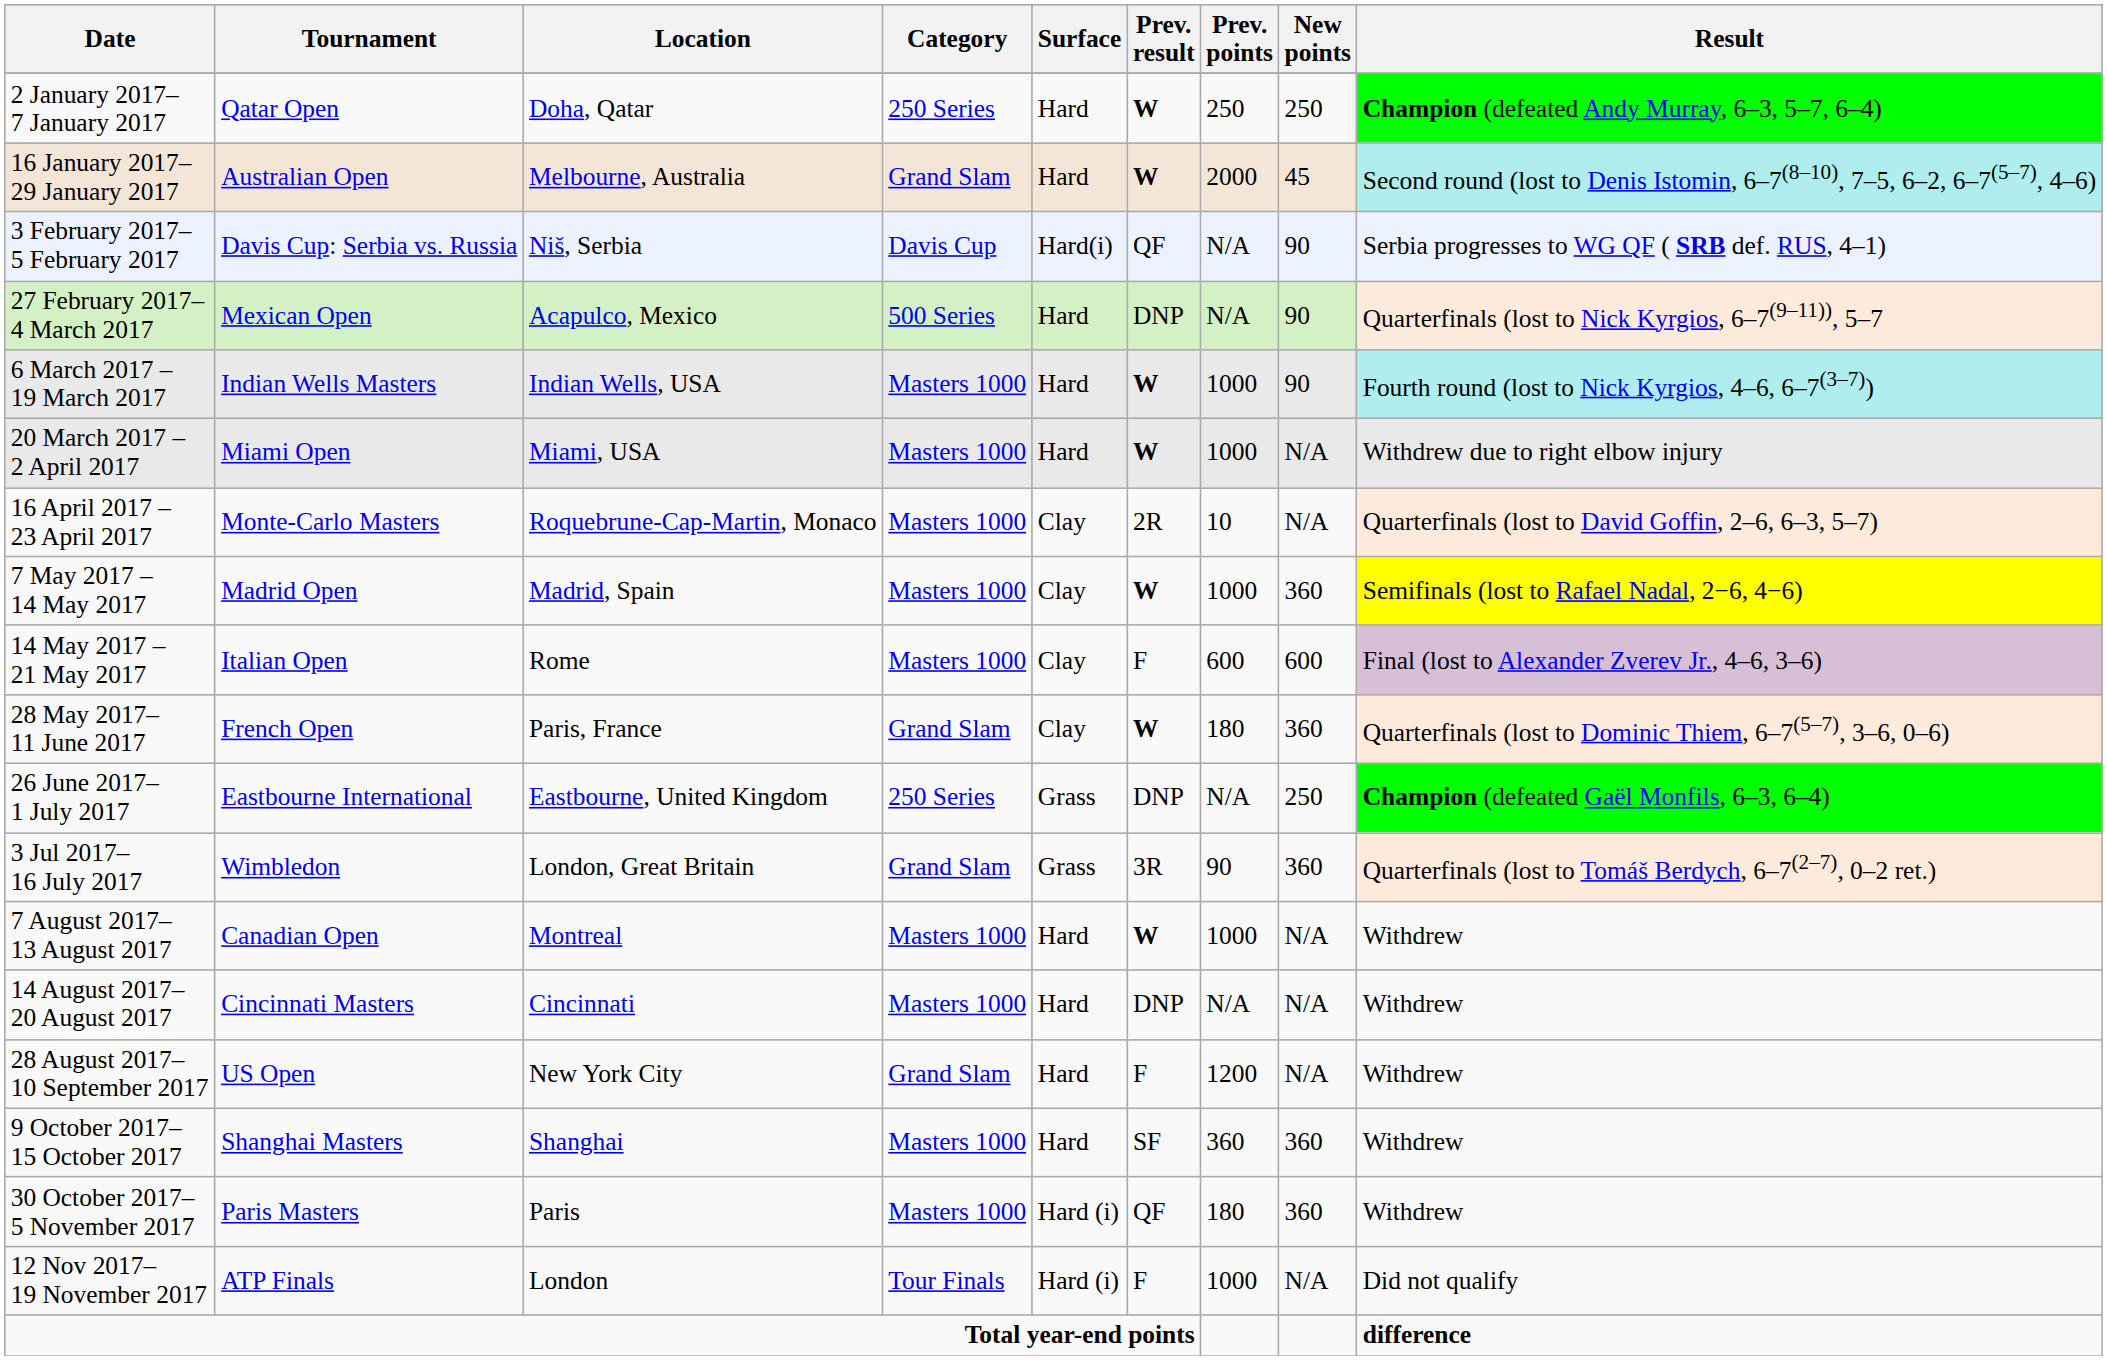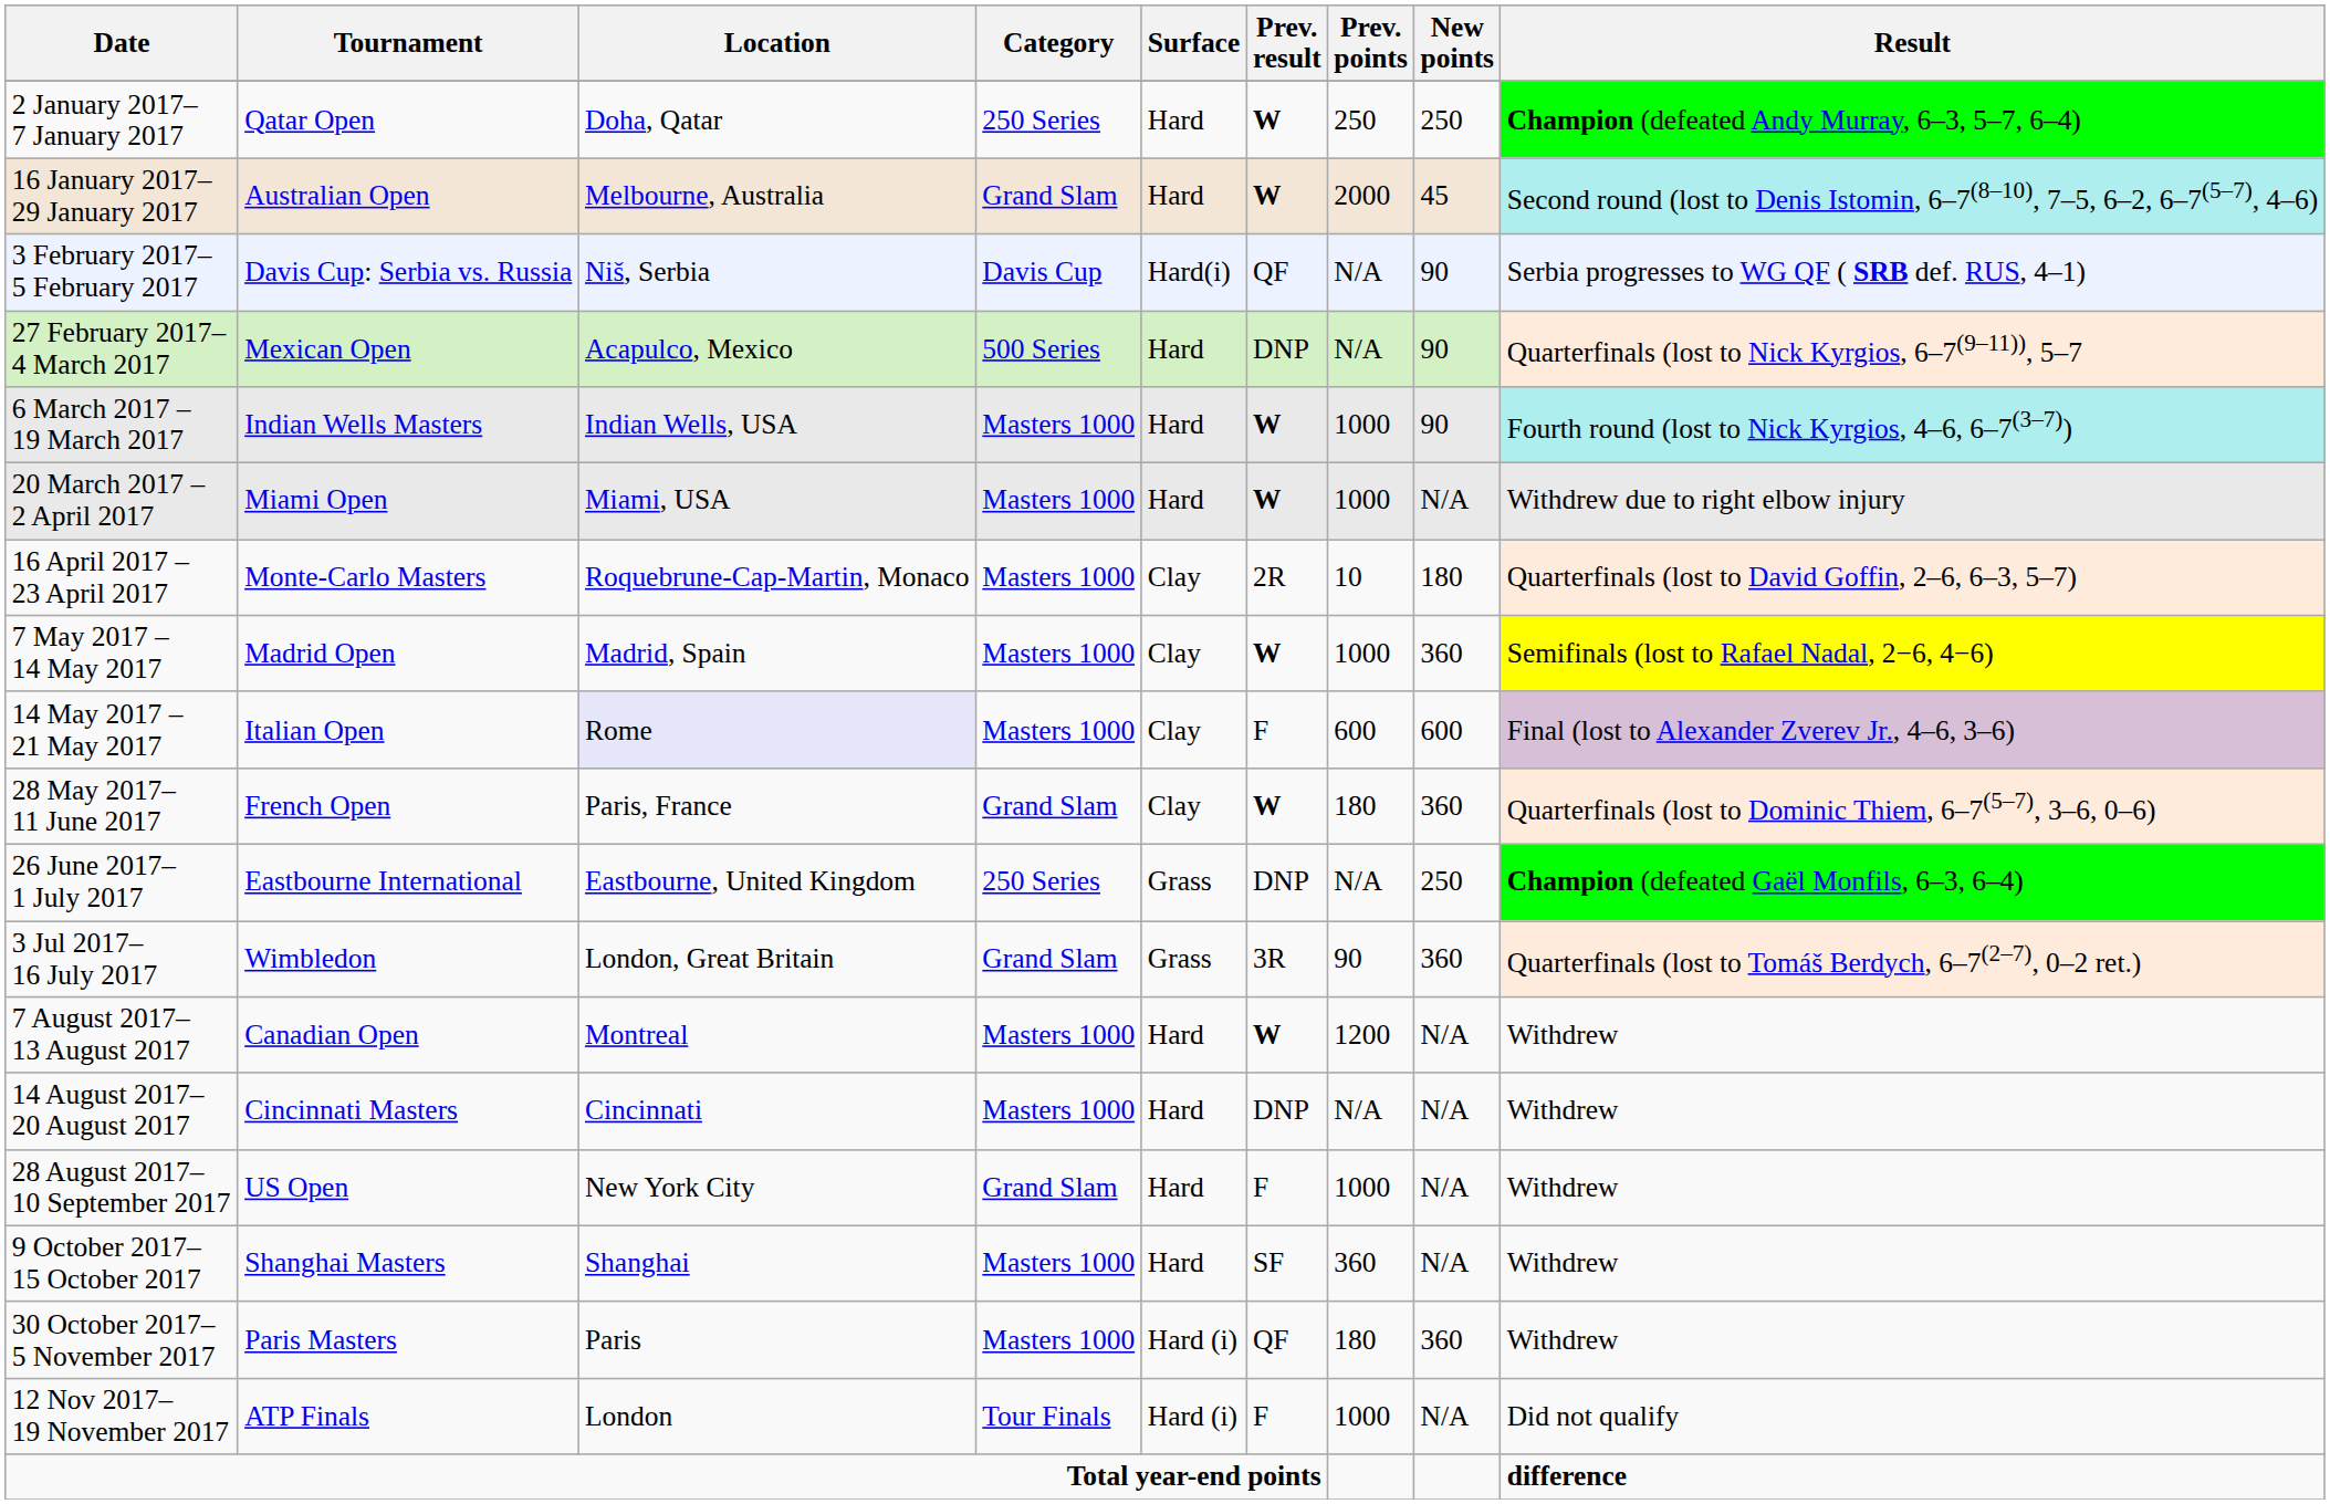16 April 2017 – 23 April 2017 | New points: N/A -> 180
14 May 2017 – 21 May 2017 | Location: no background -> lavender background
7 August 2017– 13 August 2017 | Prev. points: 1000 -> 1200
28 August 2017– 10 September 2017 | Prev. points: 1200 -> 1000
9 October 2017– 15 October 2017 | New points: 360 -> N/A
